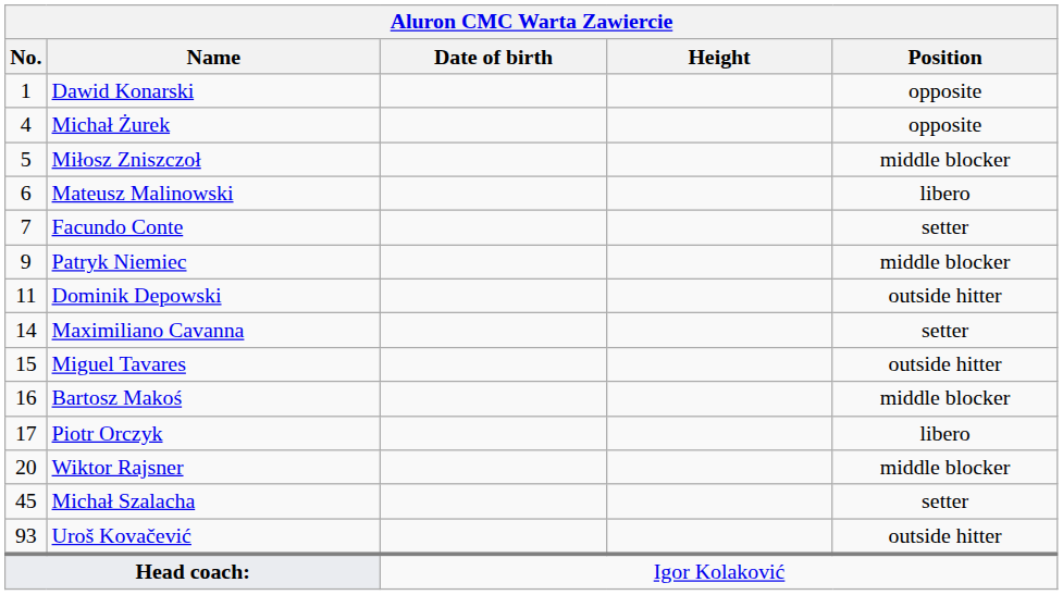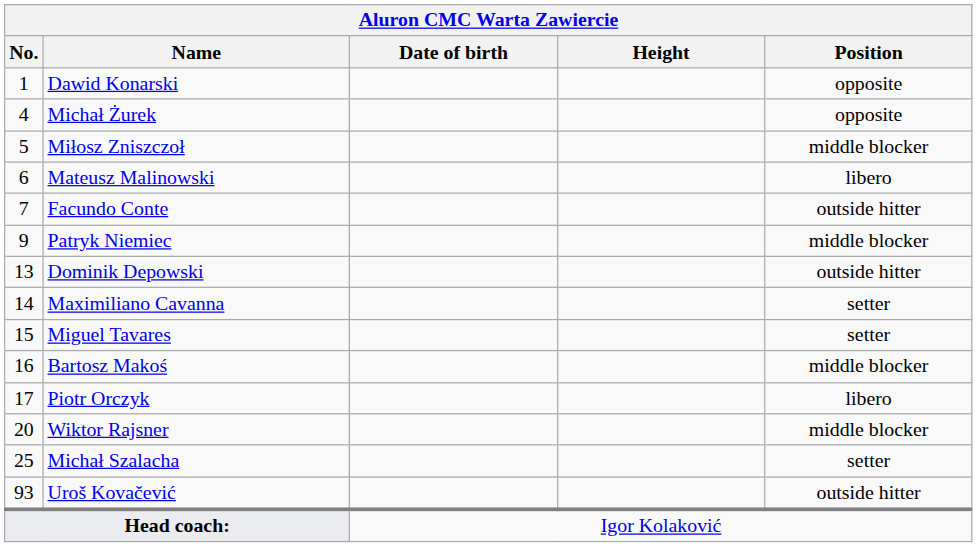Facundo Conte | Position: setter -> outside hitter
Dominik Depowski | No.: 11 -> 13
Miguel Tavares | Position: outside hitter -> setter
Michał Szalacha | No.: 45 -> 25
